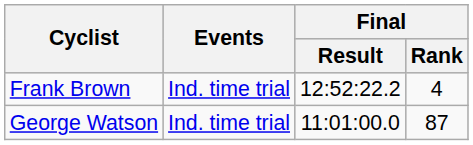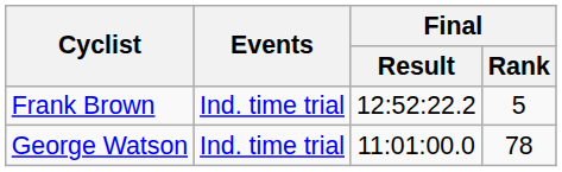Frank Brown | Final / Rank: 4 -> 5
George Watson | Final / Rank: 87 -> 78
